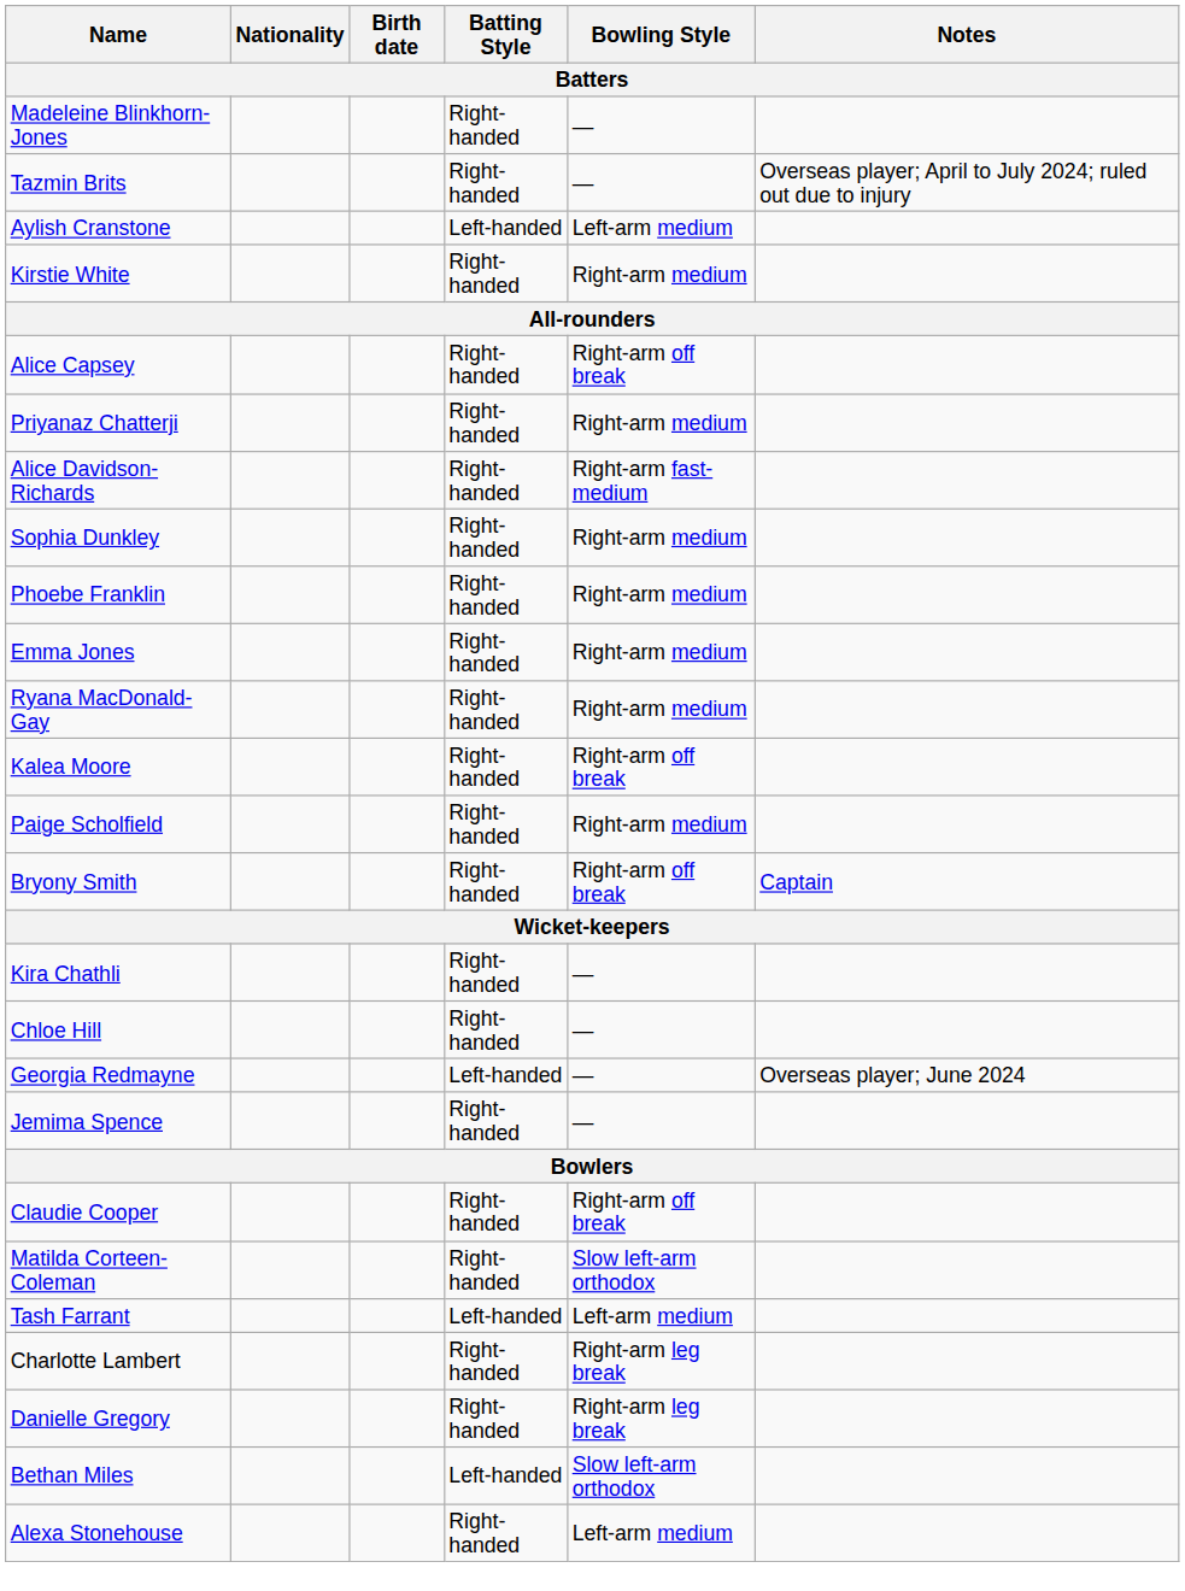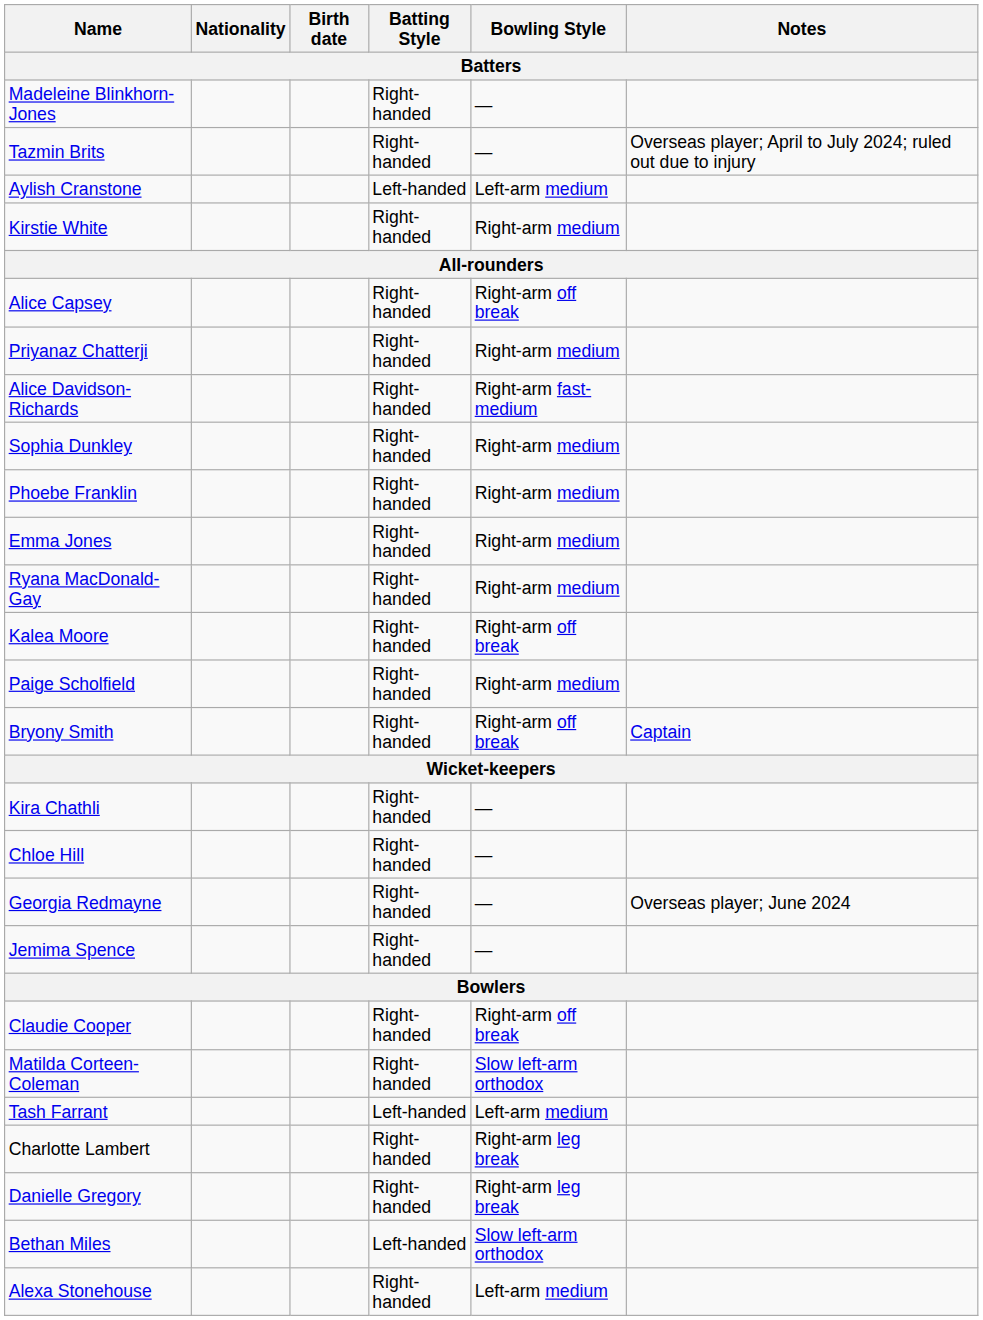Georgia Redmayne | Batting Style: Left-handed -> Right-handed
